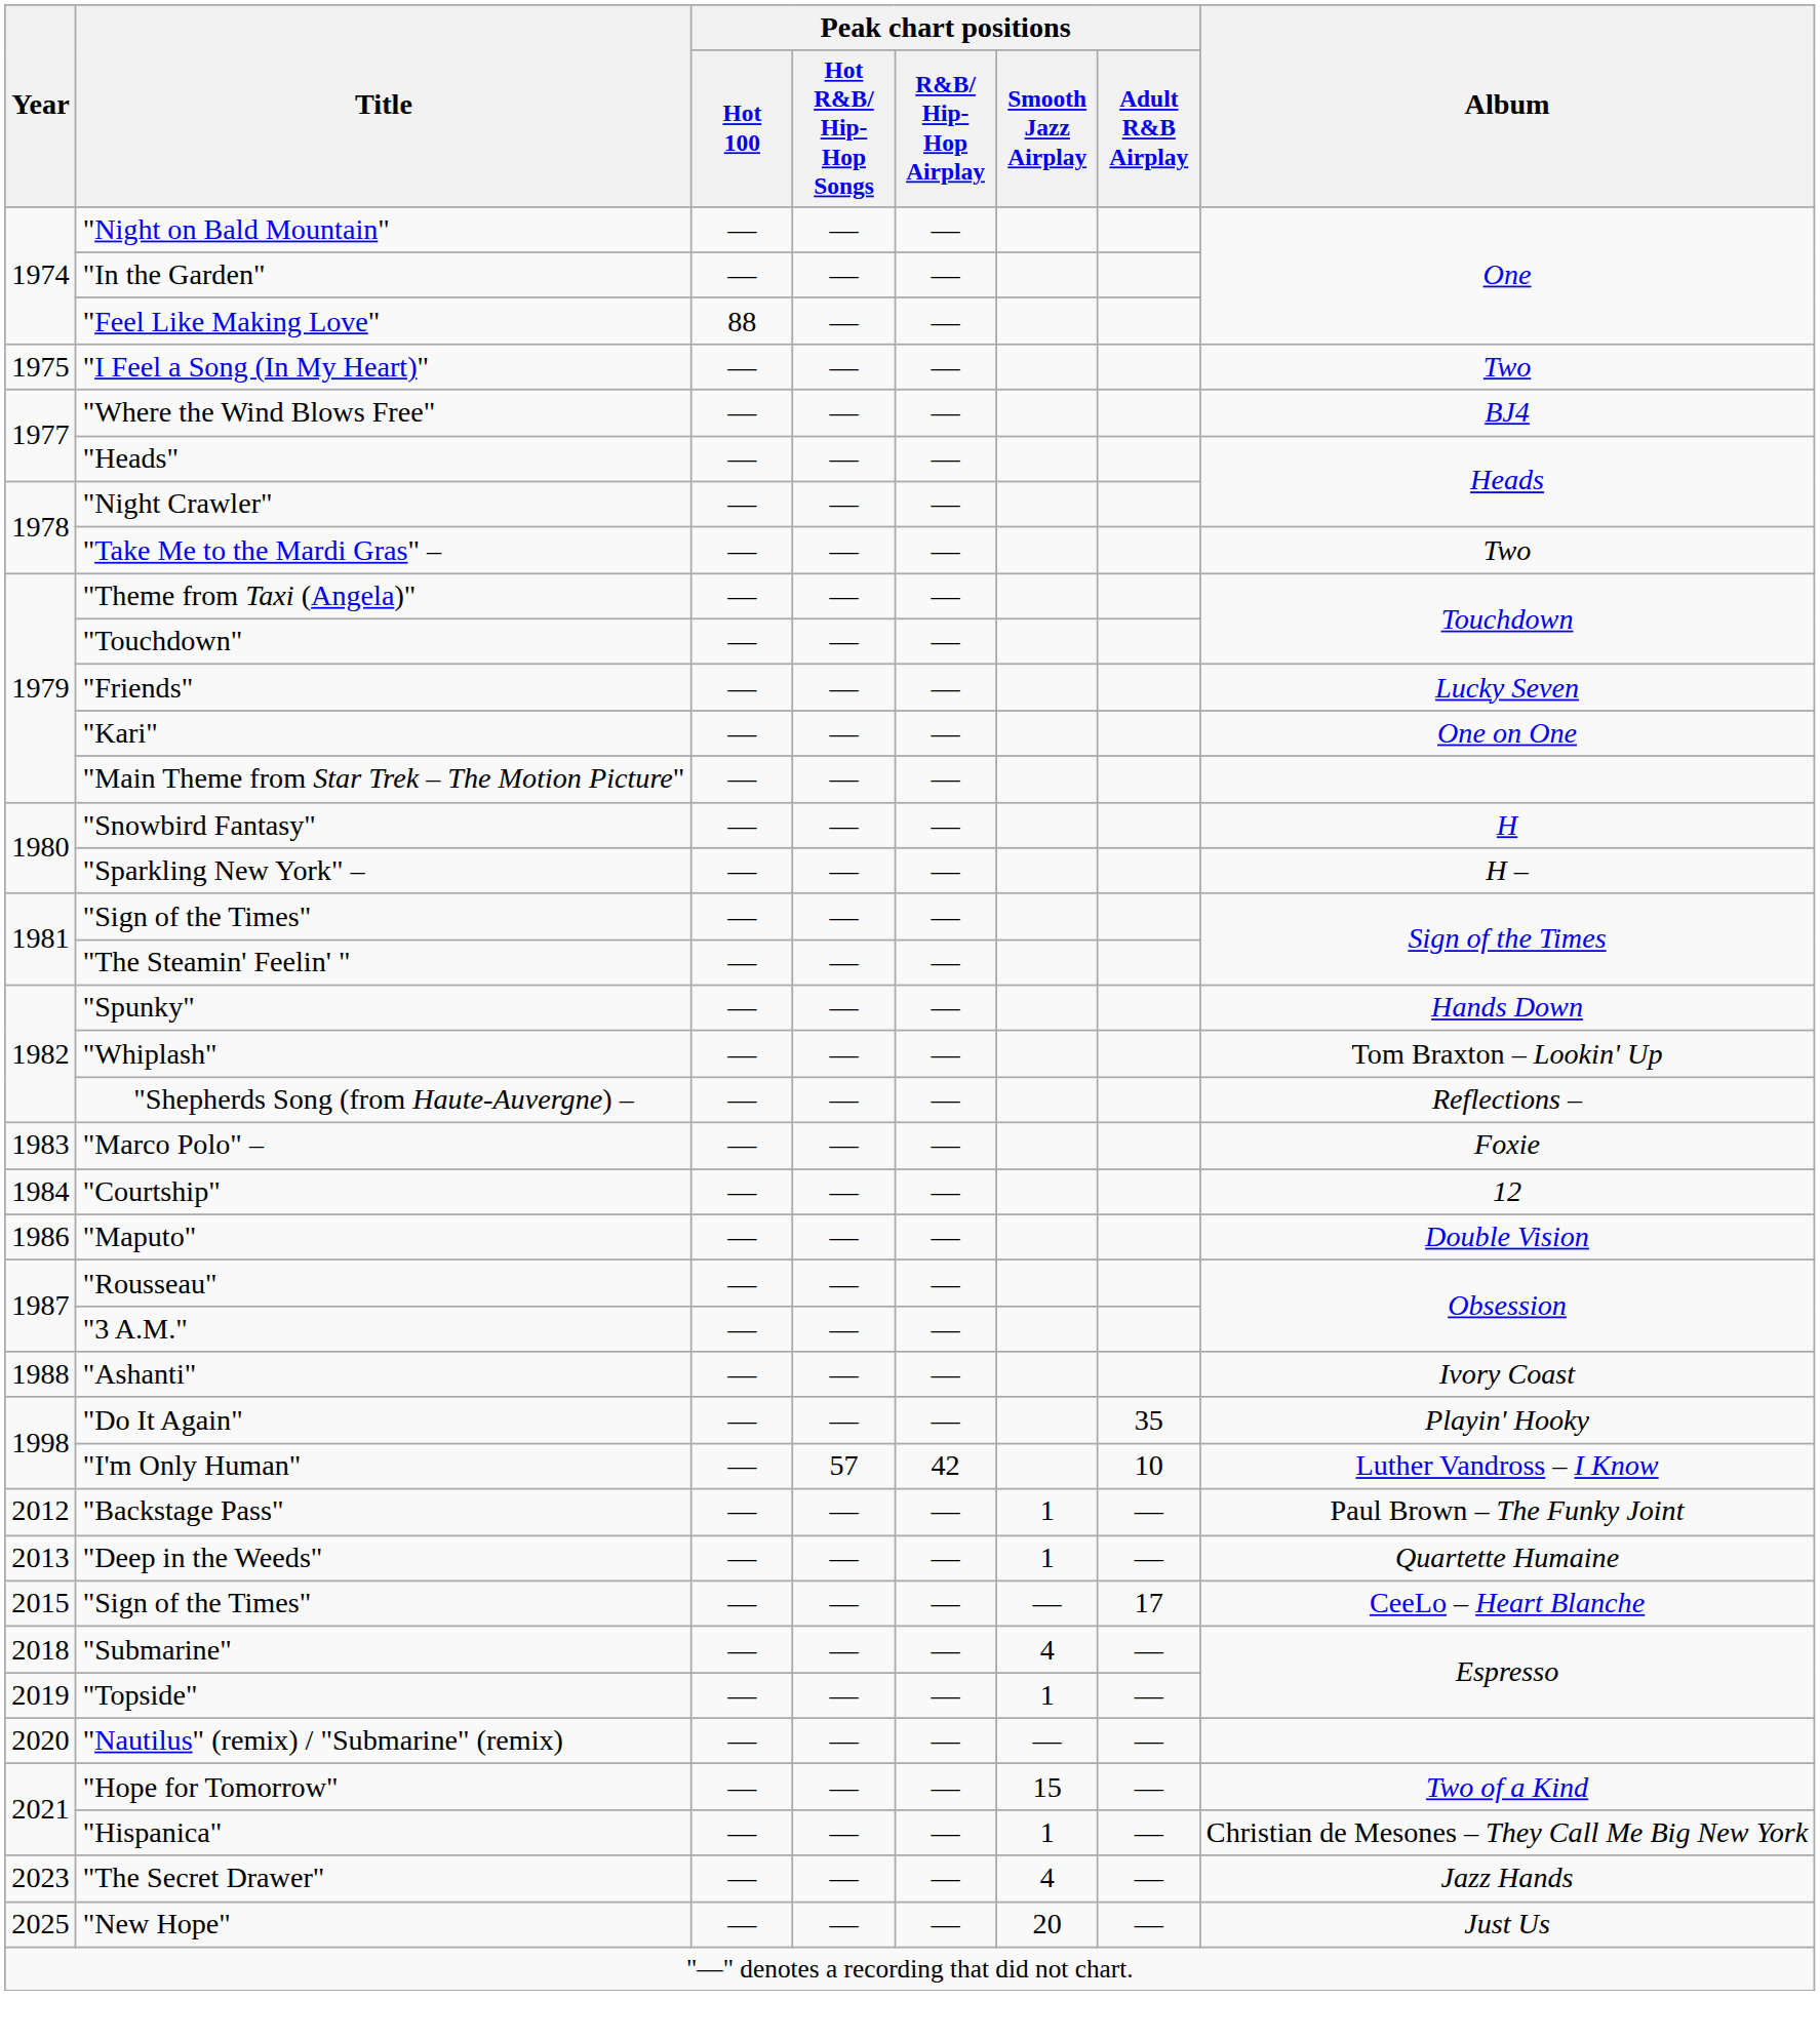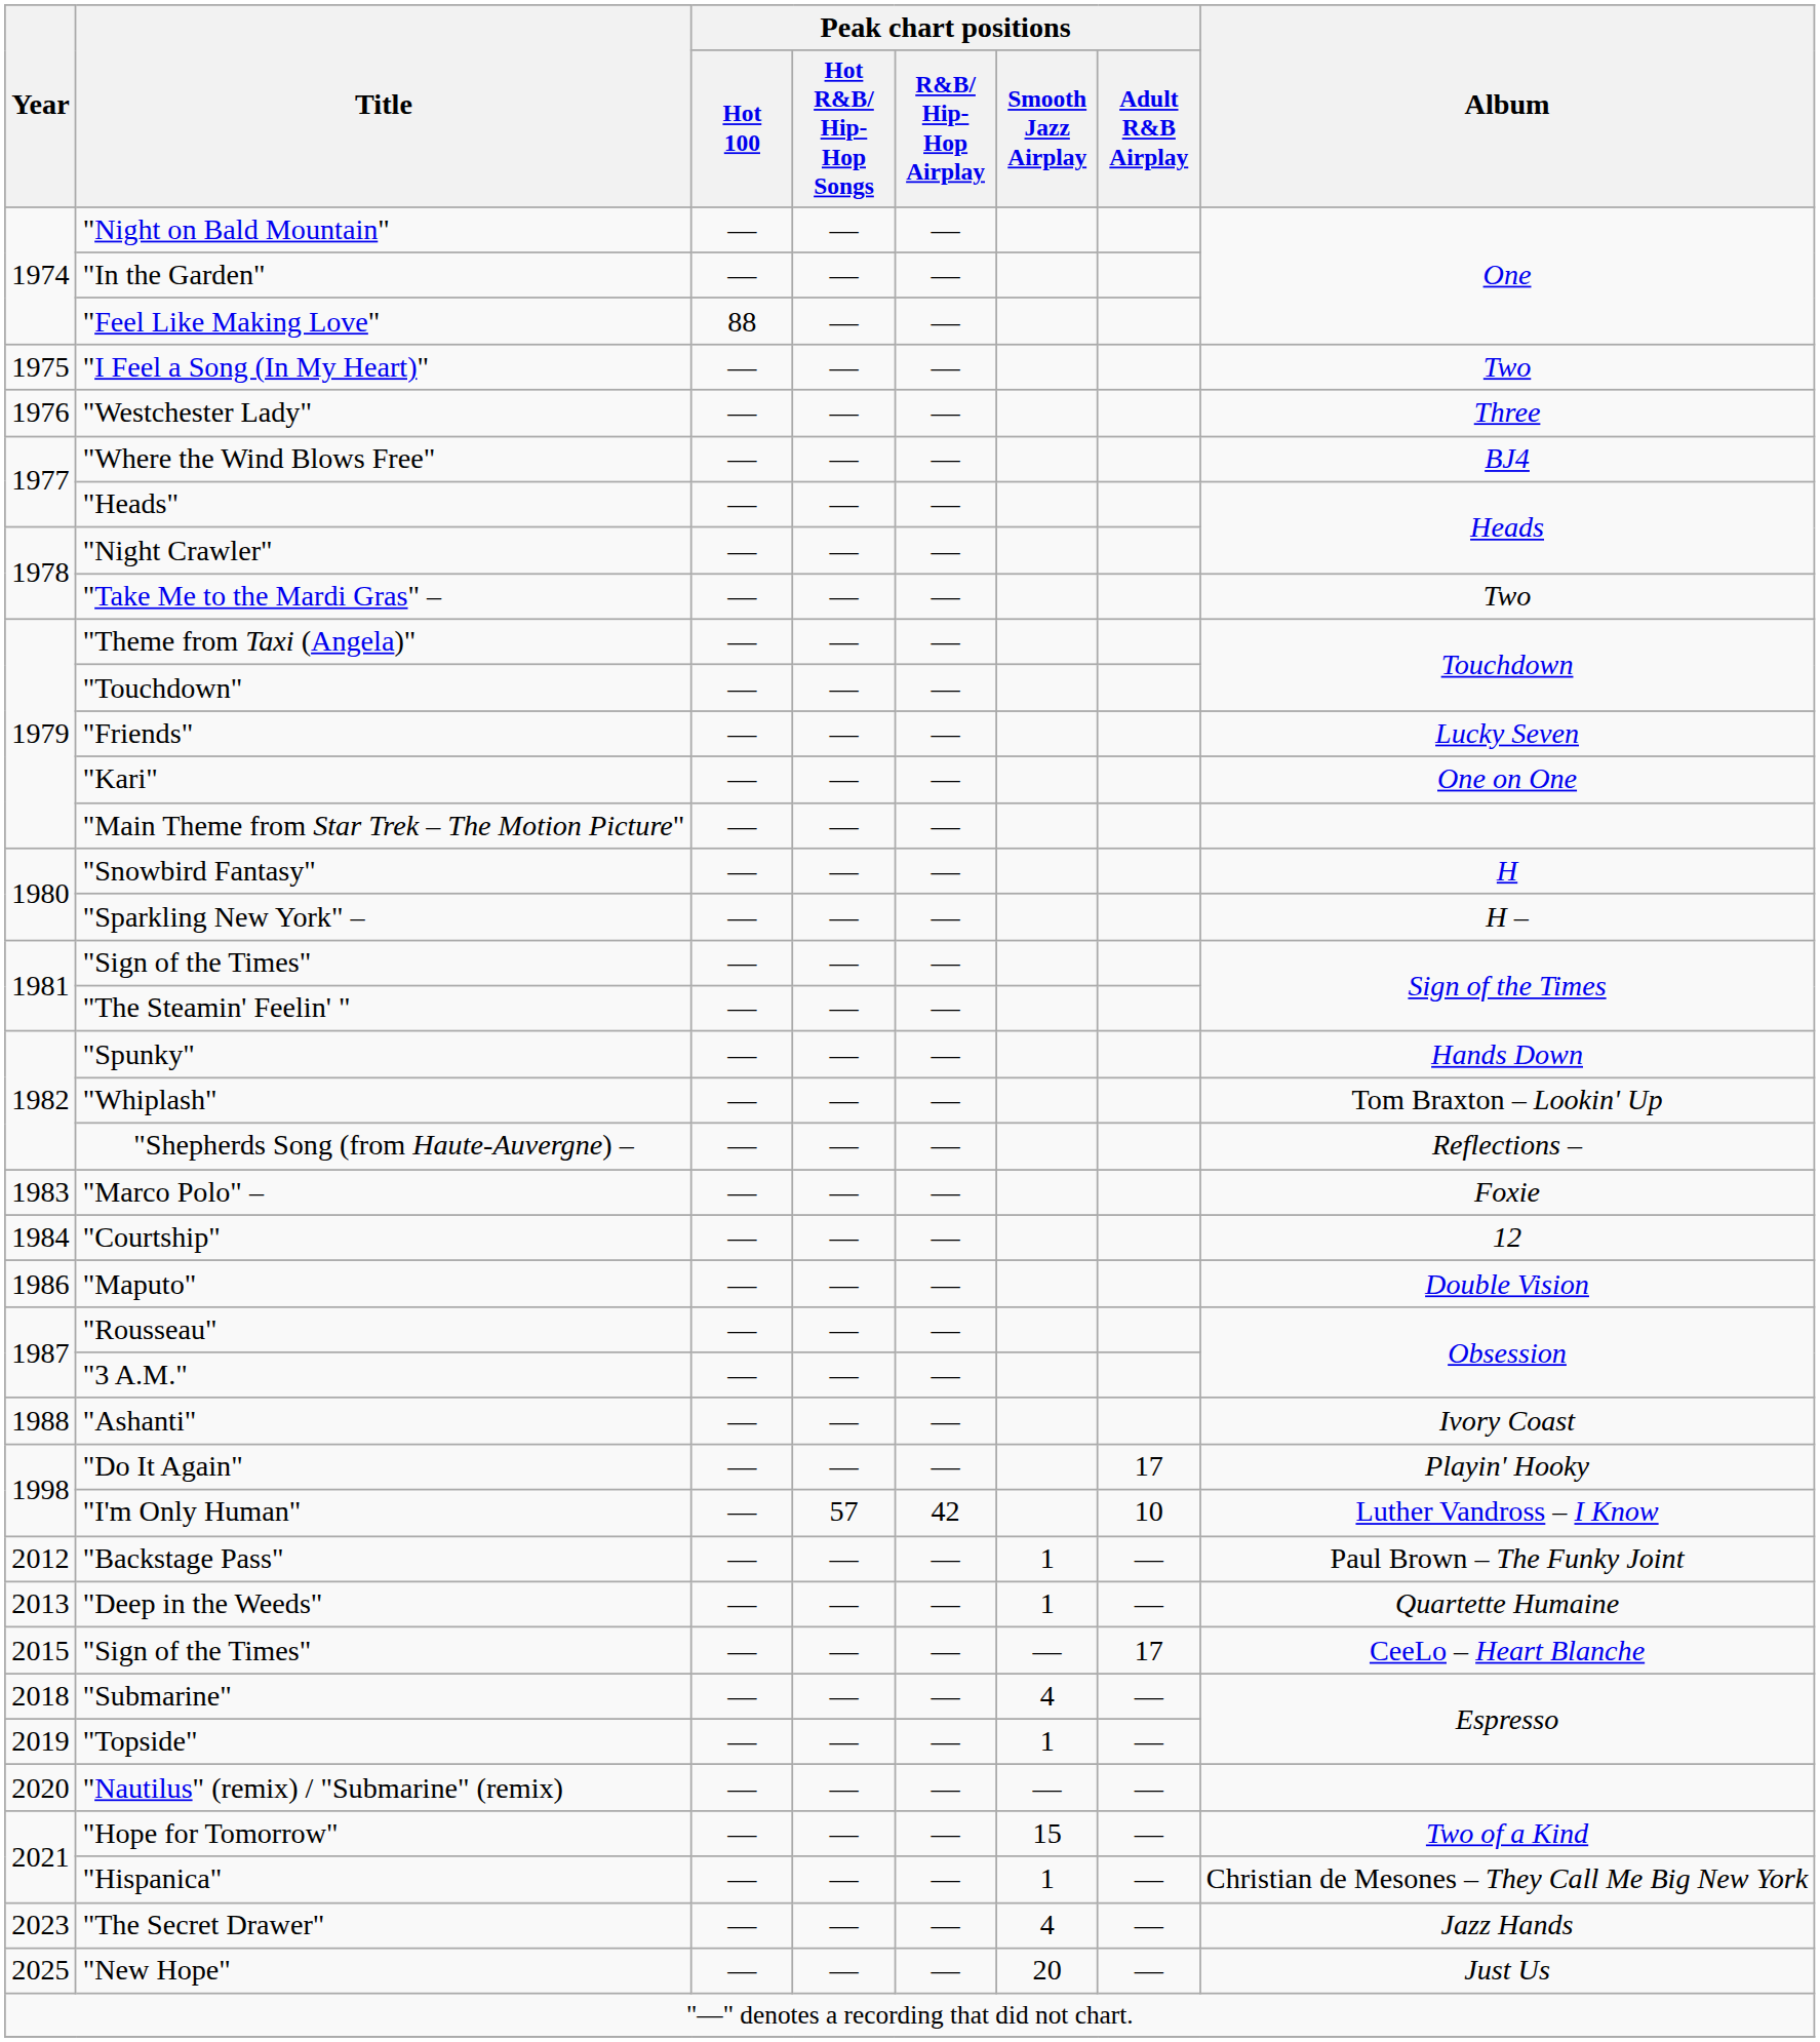+ row: 1976 | "Westchester Lady" | — | — | — | Three
"Do It Again" | Peak chart positions / Adult R&B Airplay: 35 -> 17
